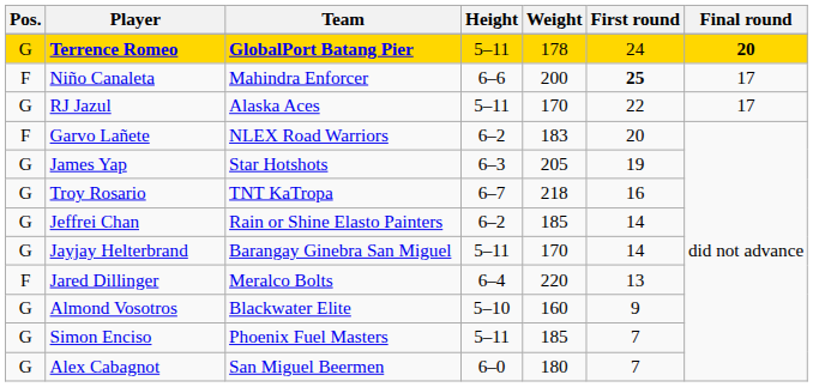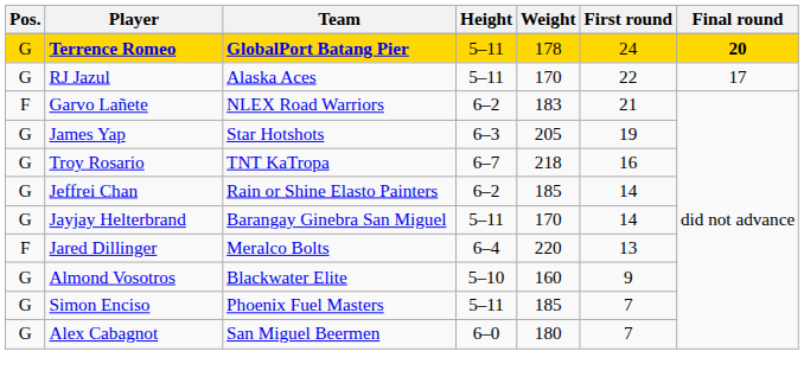- row: F | Niño Canaleta | Mahindra Enforcer | 6–6 | 200 | 25 | 17
Garvo Lañete | First round: 20 -> 21
